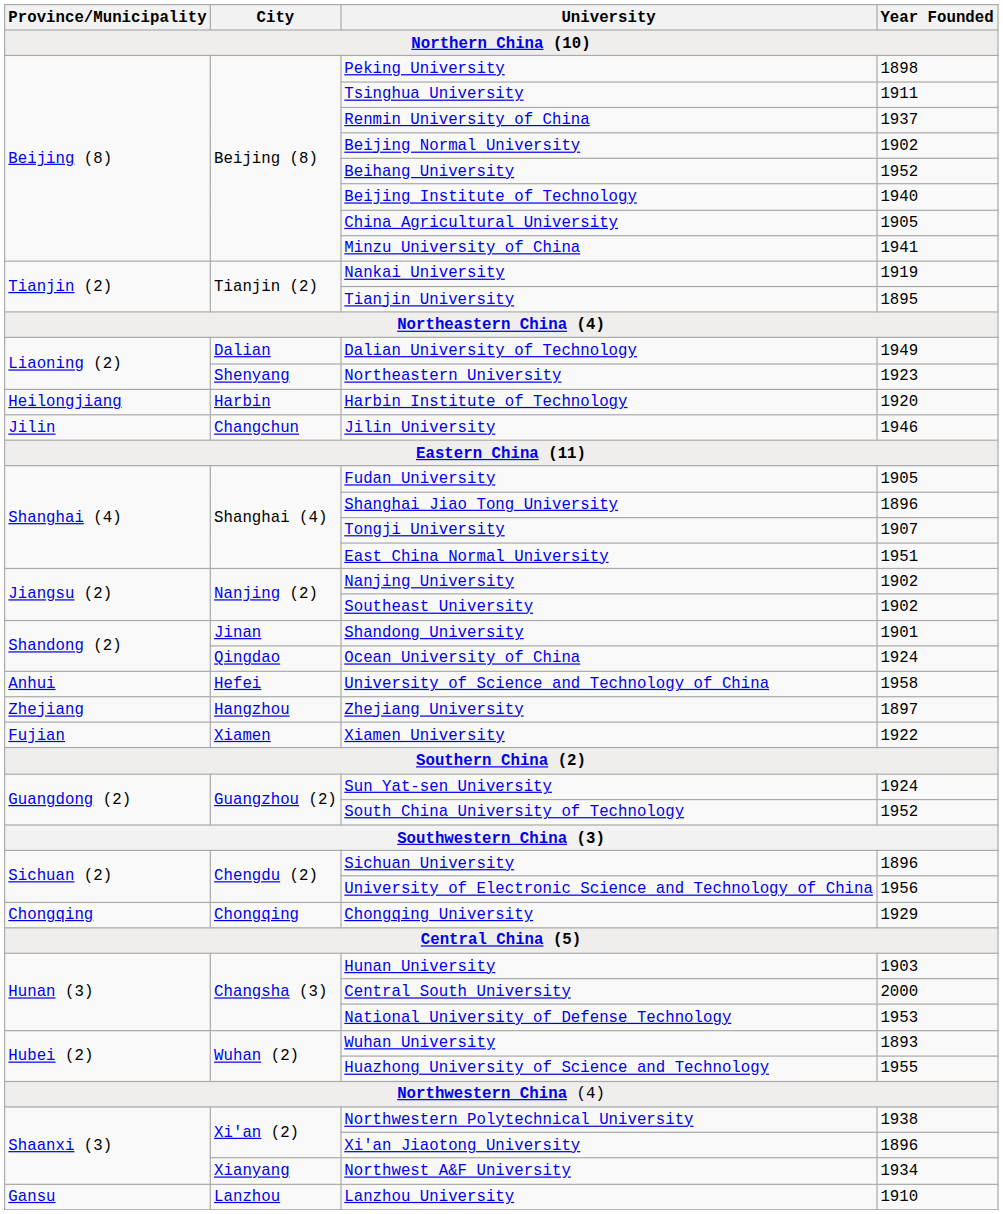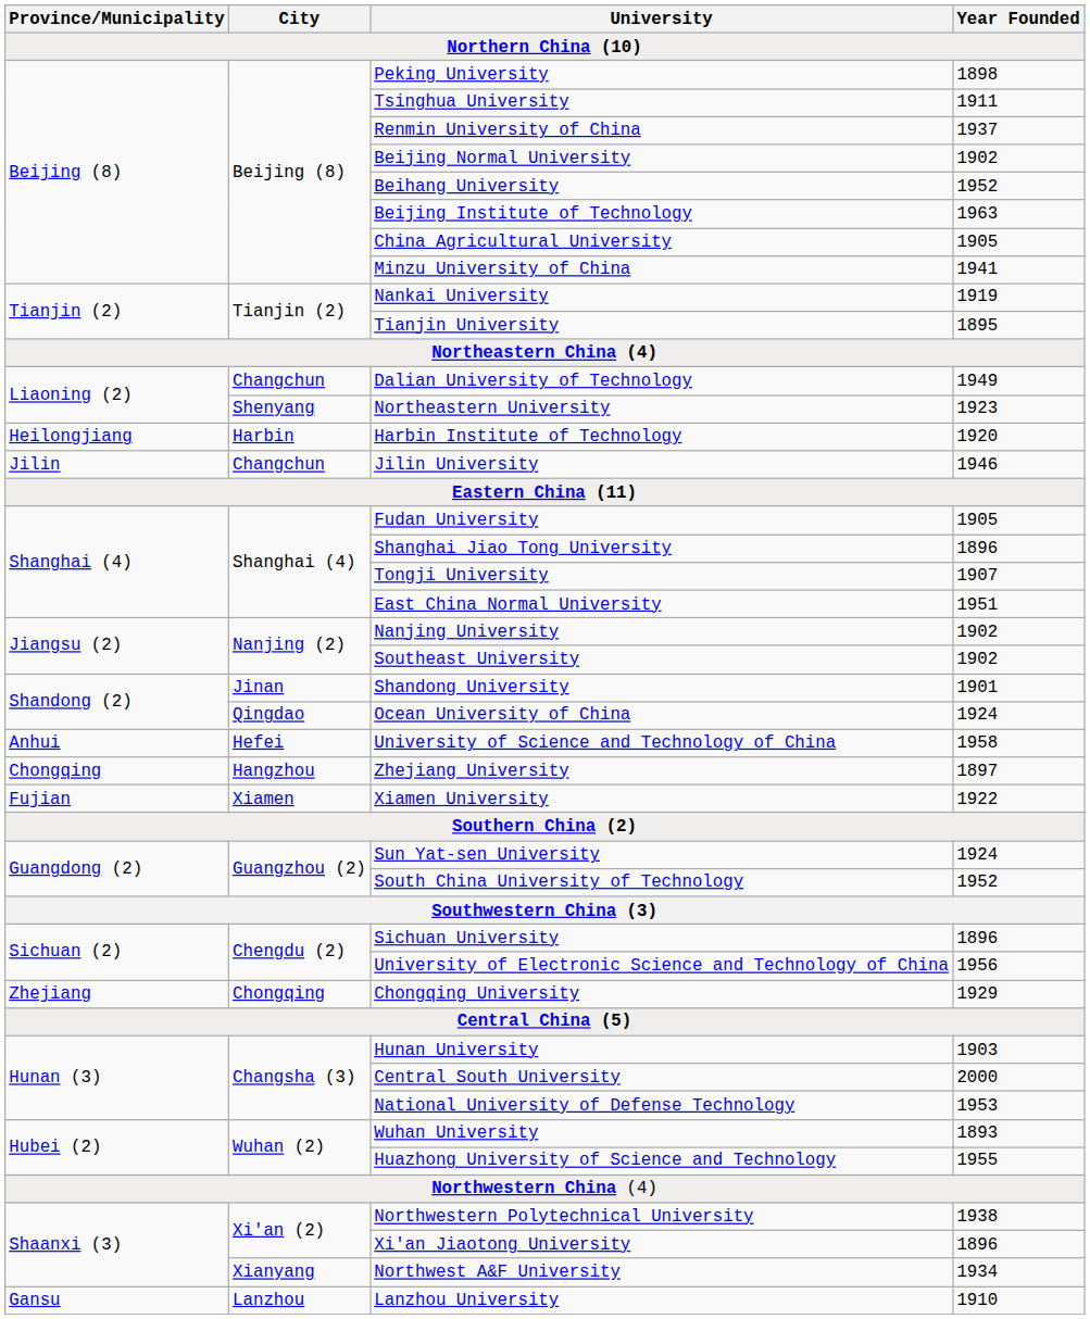Beijing Institute of Technology | Year Founded: 1940 -> 1963
Dalian University of Technology | City: Dalian -> Changchun
Zhejiang University | Province/Municipality: Zhejiang -> Chongqing
Chongqing University | Province/Municipality: Chongqing -> Zhejiang
